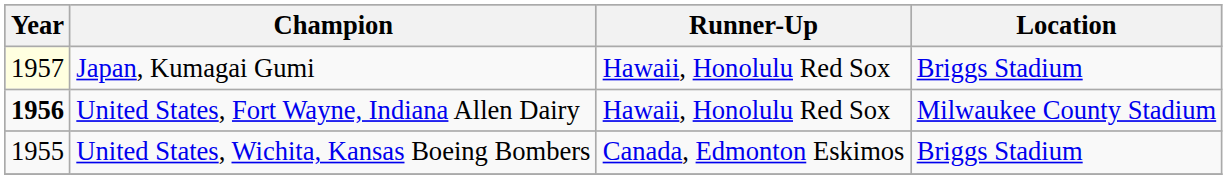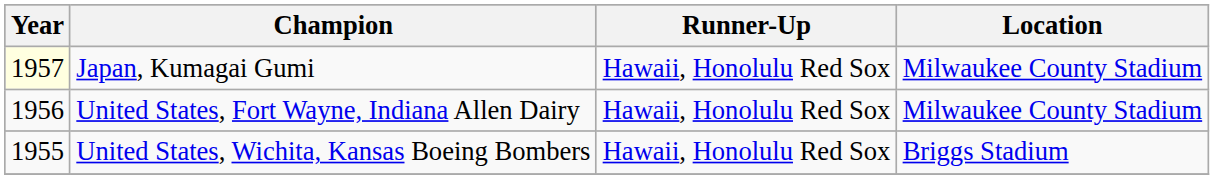Japan, Kumagai Gumi | Location: Briggs Stadium -> Milwaukee County Stadium
United States, Fort Wayne, Indiana Allen Dairy | Year: bold -> normal
United States, Wichita, Kansas Boeing Bombers | Runner-Up: Canada, Edmonton Eskimos -> Hawaii, Honolulu Red Sox
